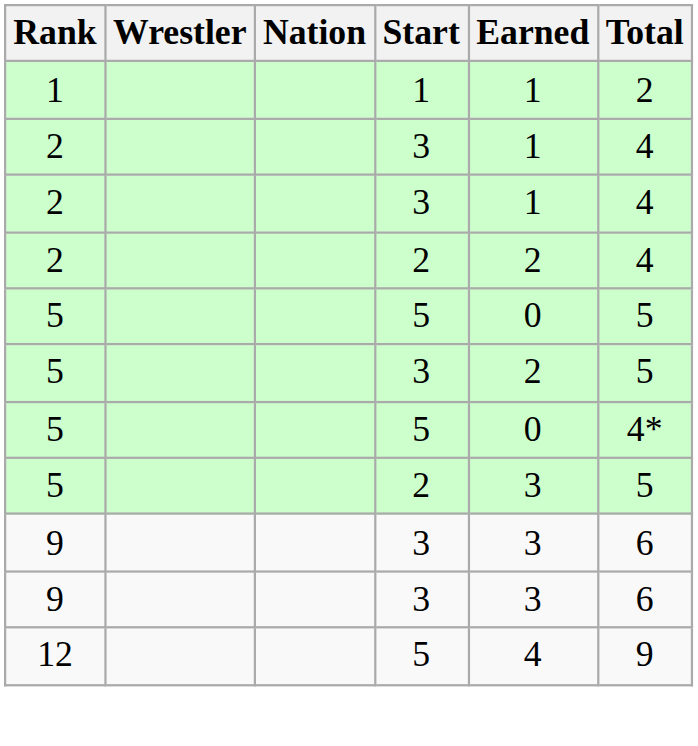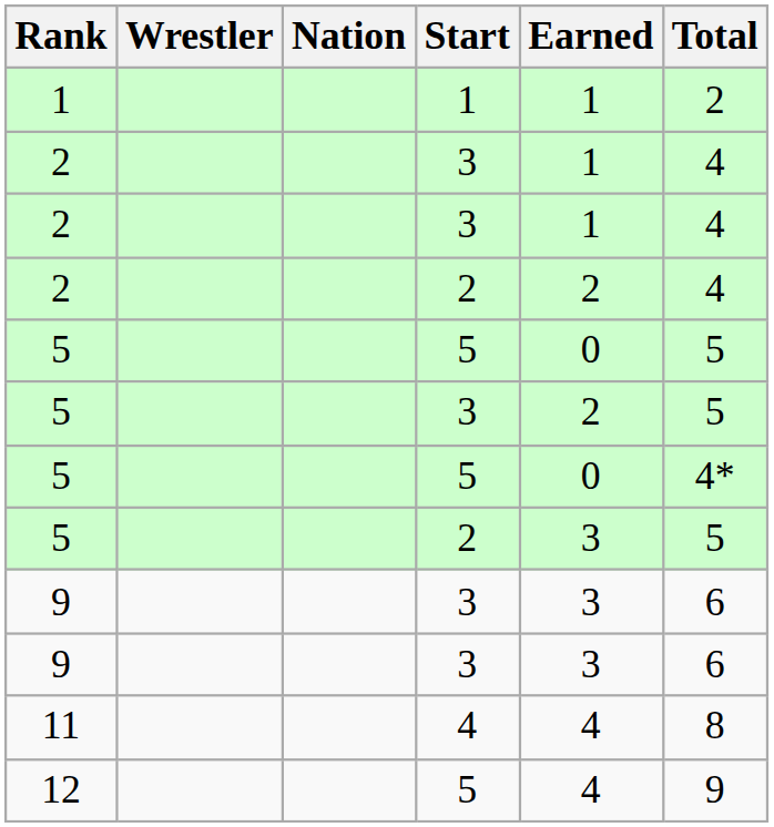+ row: 11 | 4 | 4 | 8
